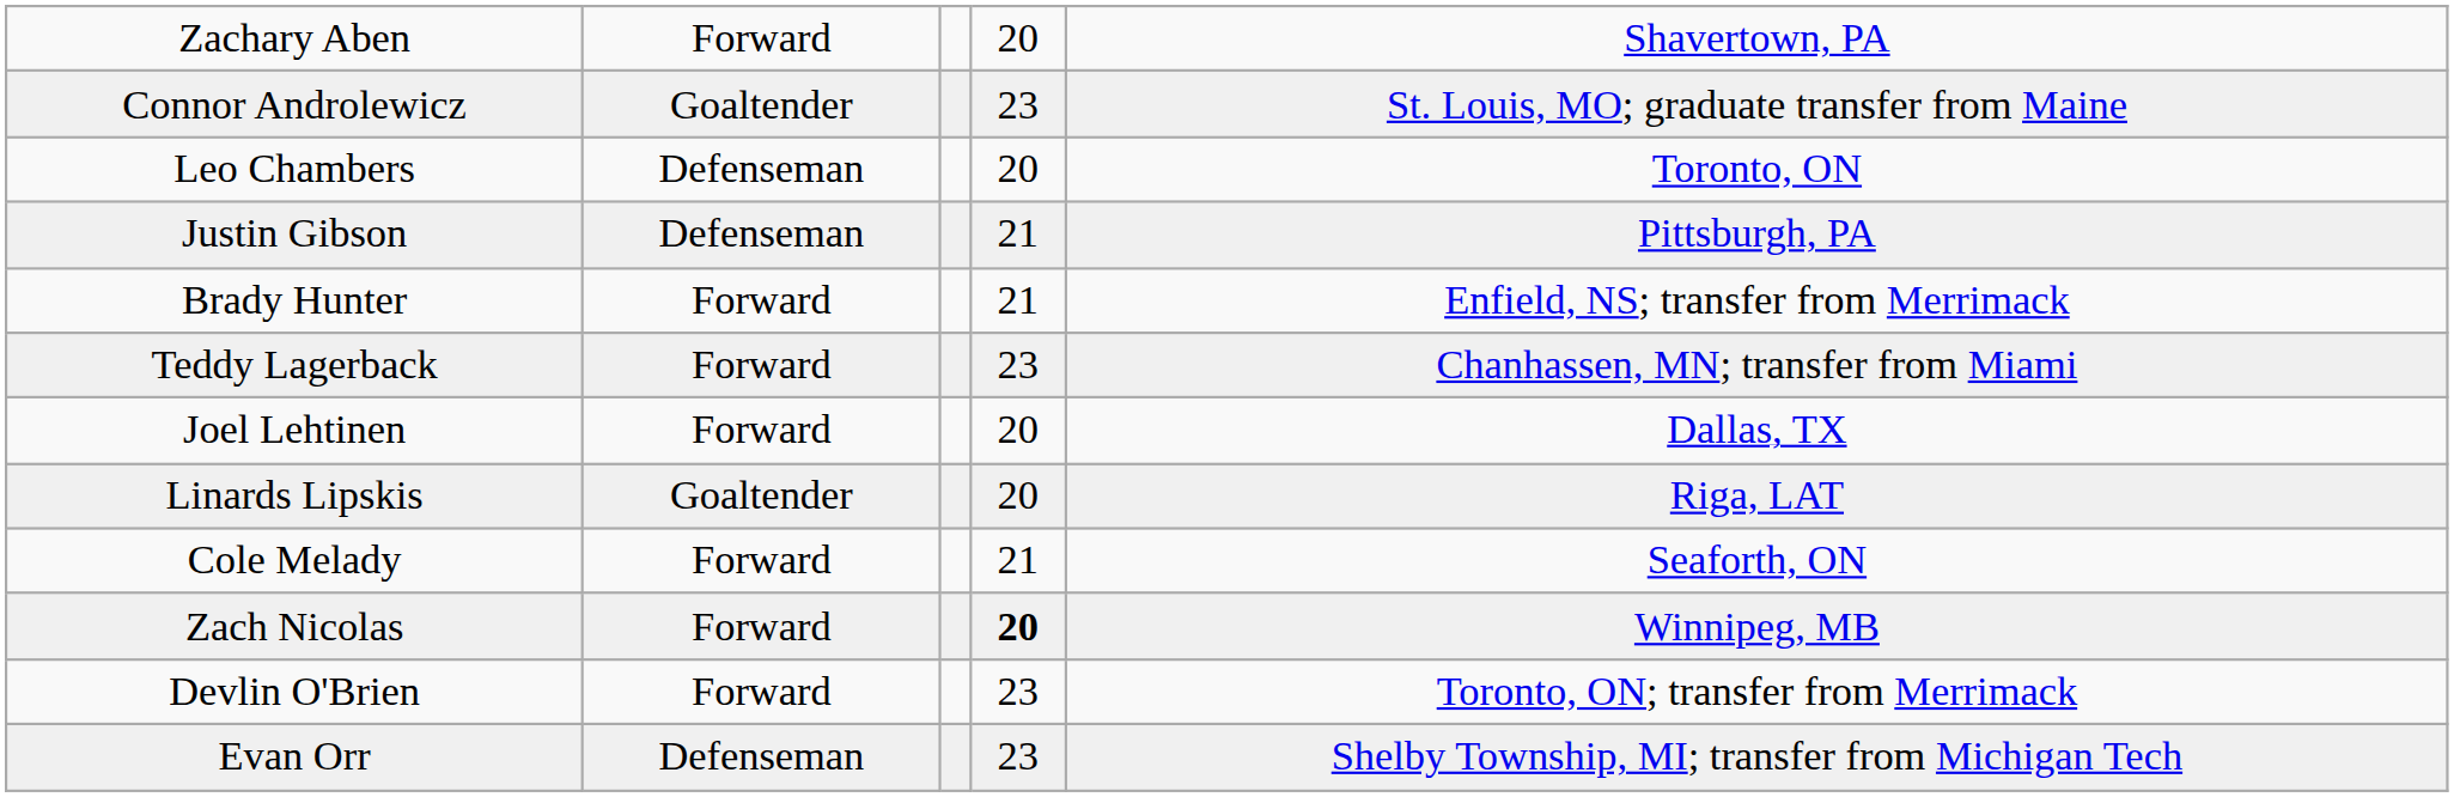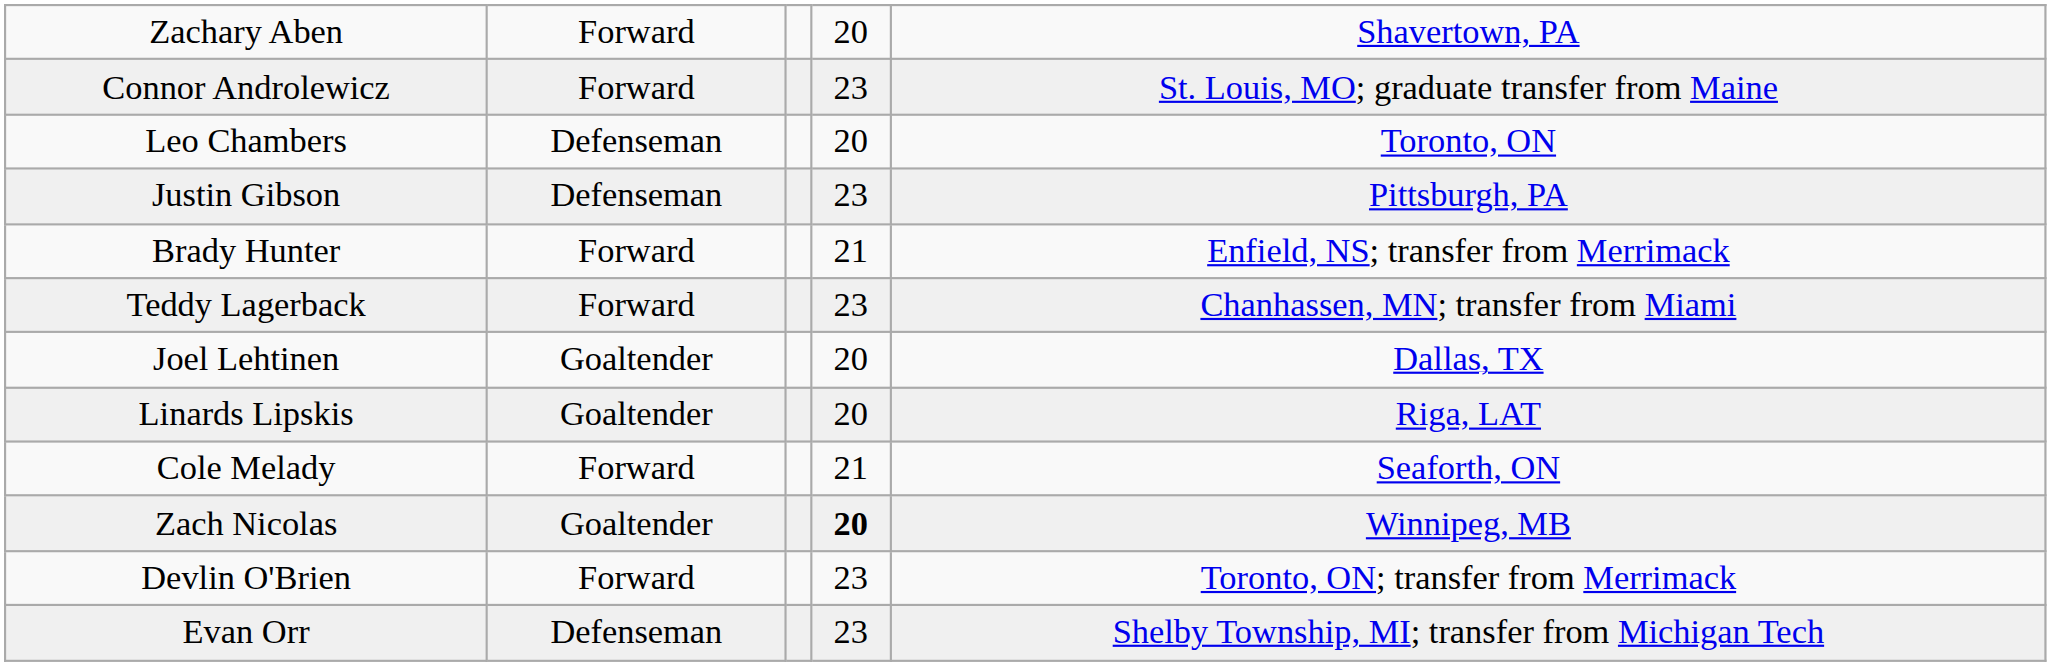Connor Androlewicz | column 2: Goaltender -> Forward
Justin Gibson | column 4: 21 -> 23
Joel Lehtinen | column 2: Forward -> Goaltender
Zach Nicolas | column 2: Forward -> Goaltender
